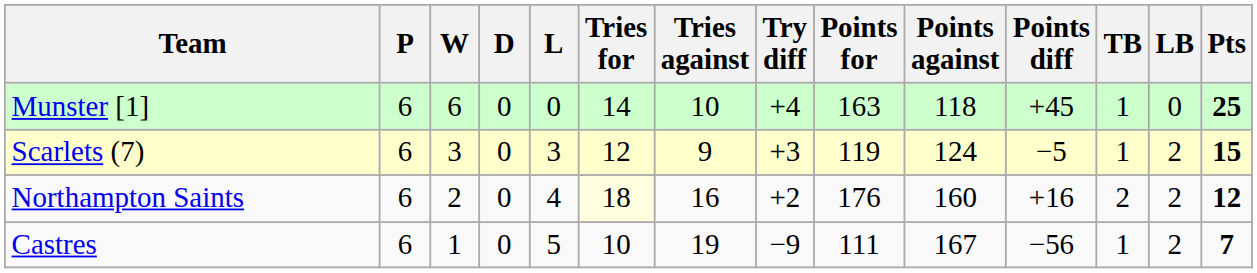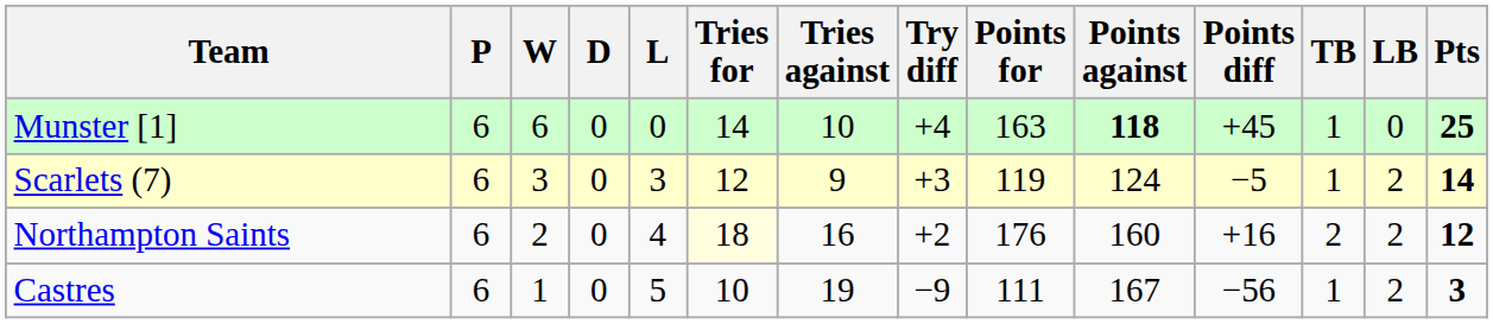Munster [1] | Points against: normal -> bold
Scarlets (7) | Pts: 15 -> 14
Castres | Pts: 7 -> 3
